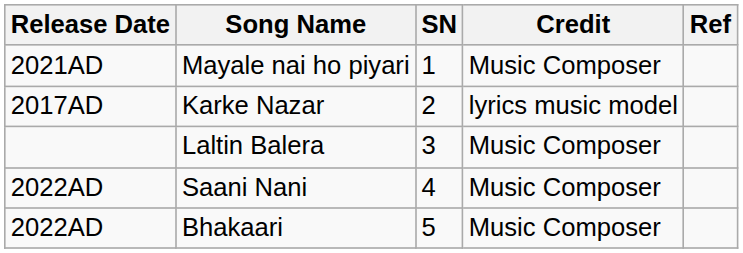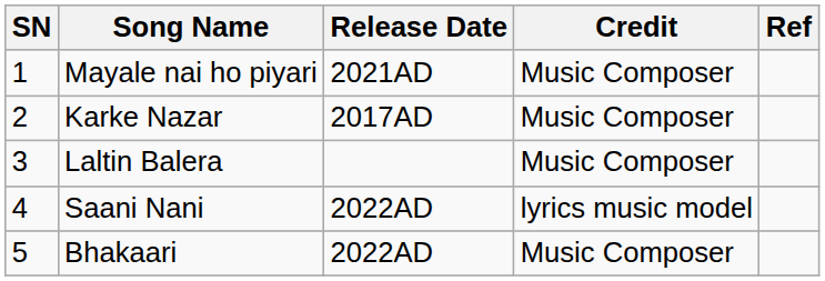columns swapped: SN <-> Release Date
Karke Nazar | Credit: lyrics music model -> Music Composer
Saani Nani | Credit: Music Composer -> lyrics music model
